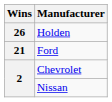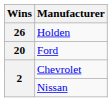Ford | Wins: 21 -> 20
